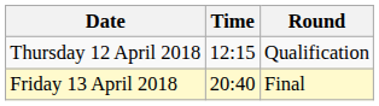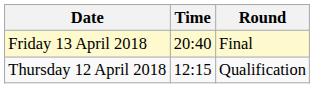rows swapped: Thursday 12 April 2018 <-> Friday 13 April 2018
